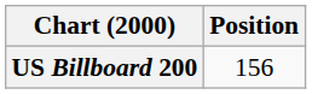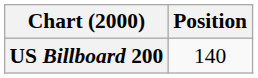US Billboard 200 | Position: 156 -> 140
